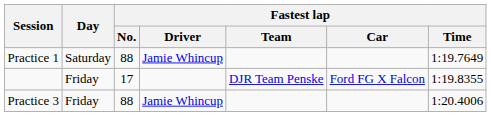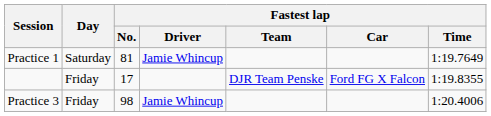Practice 1 | Fastest lap / No.: 88 -> 81
Practice 3 | Fastest lap / No.: 88 -> 98
